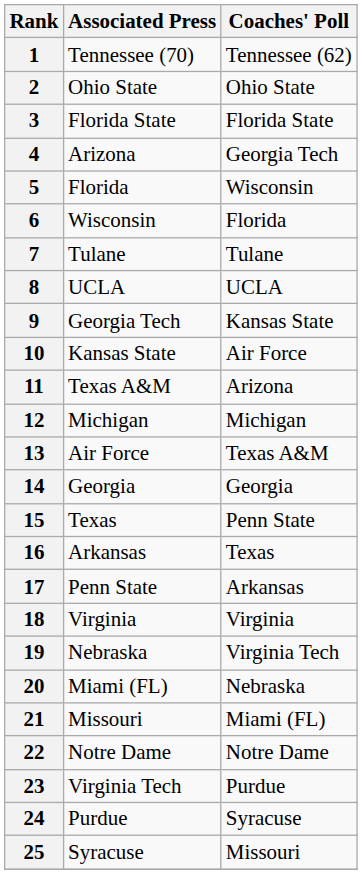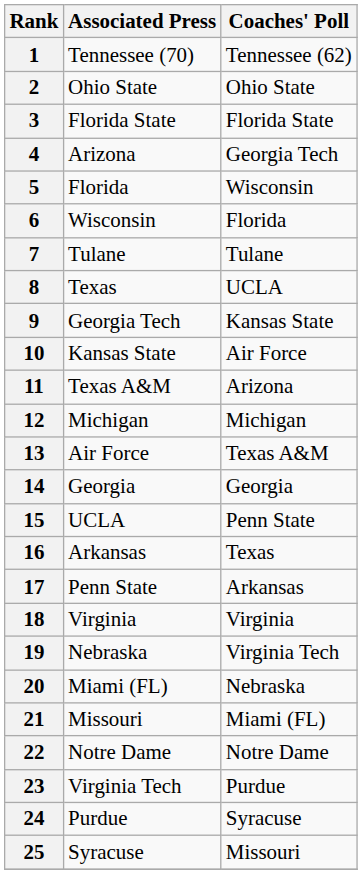8 | Associated Press: UCLA -> Texas
15 | Associated Press: Texas -> UCLA
